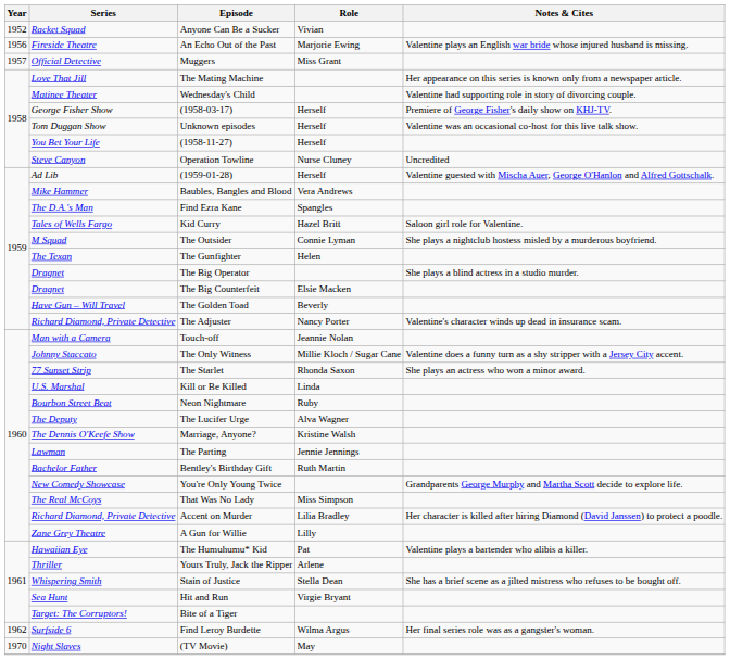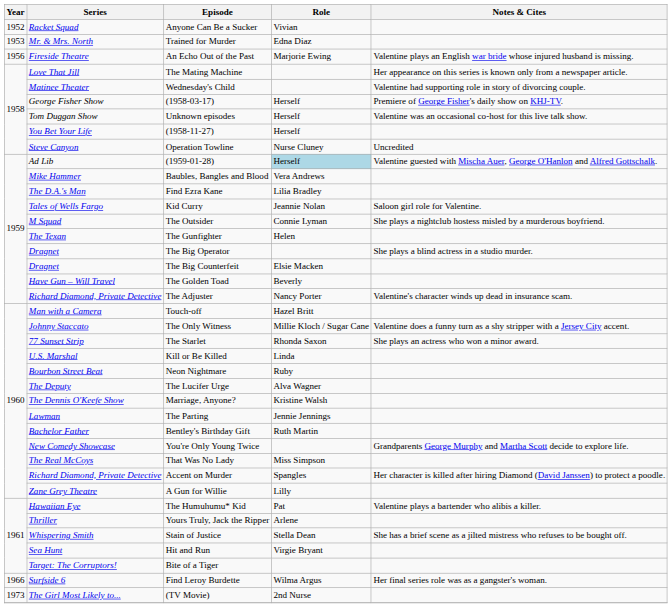+ row: 1953 | Mr. & Mrs. North | Trained for Murder | Edna Diaz
- row: 1957 | Official Detective | Muggers | Miss Grant
(1959-01-28) | Role: no background -> lightblue background
Find Ezra Kane | Role: Spangles -> Lilia Bradley
Kid Curry | Role: Hazel Britt -> Jeannie Nolan
Touch-off | Role: Jeannie Nolan -> Hazel Britt
Accent on Murder | Role: Lilia Bradley -> Spangles
Find Leroy Burdette | Year: 1962 -> 1966
- row: 1970 | Night Slaves | (TV Movie) | May
+ row: 1973 | The Girl Most Likely to... | (TV Movie) | 2nd Nurse
